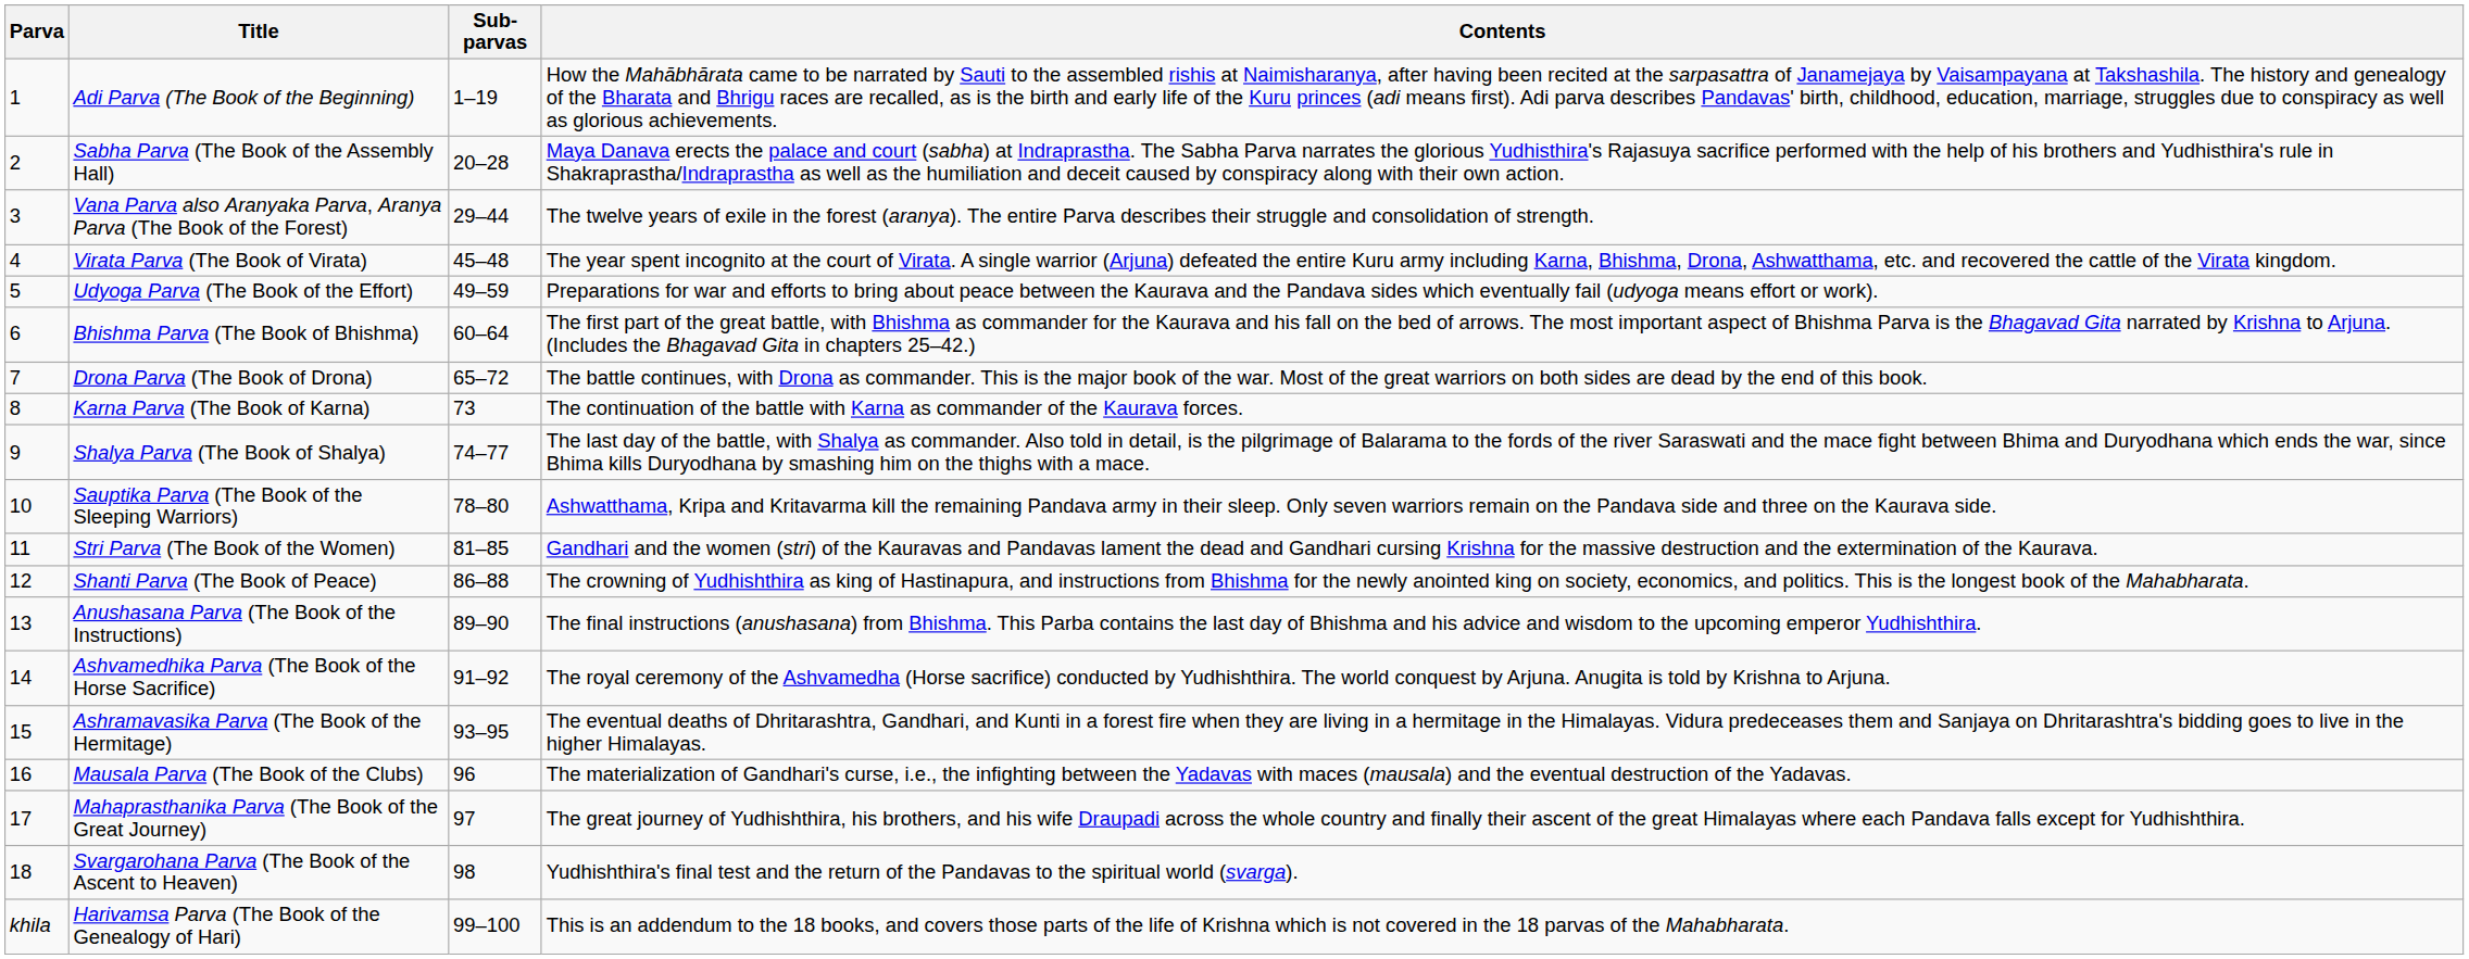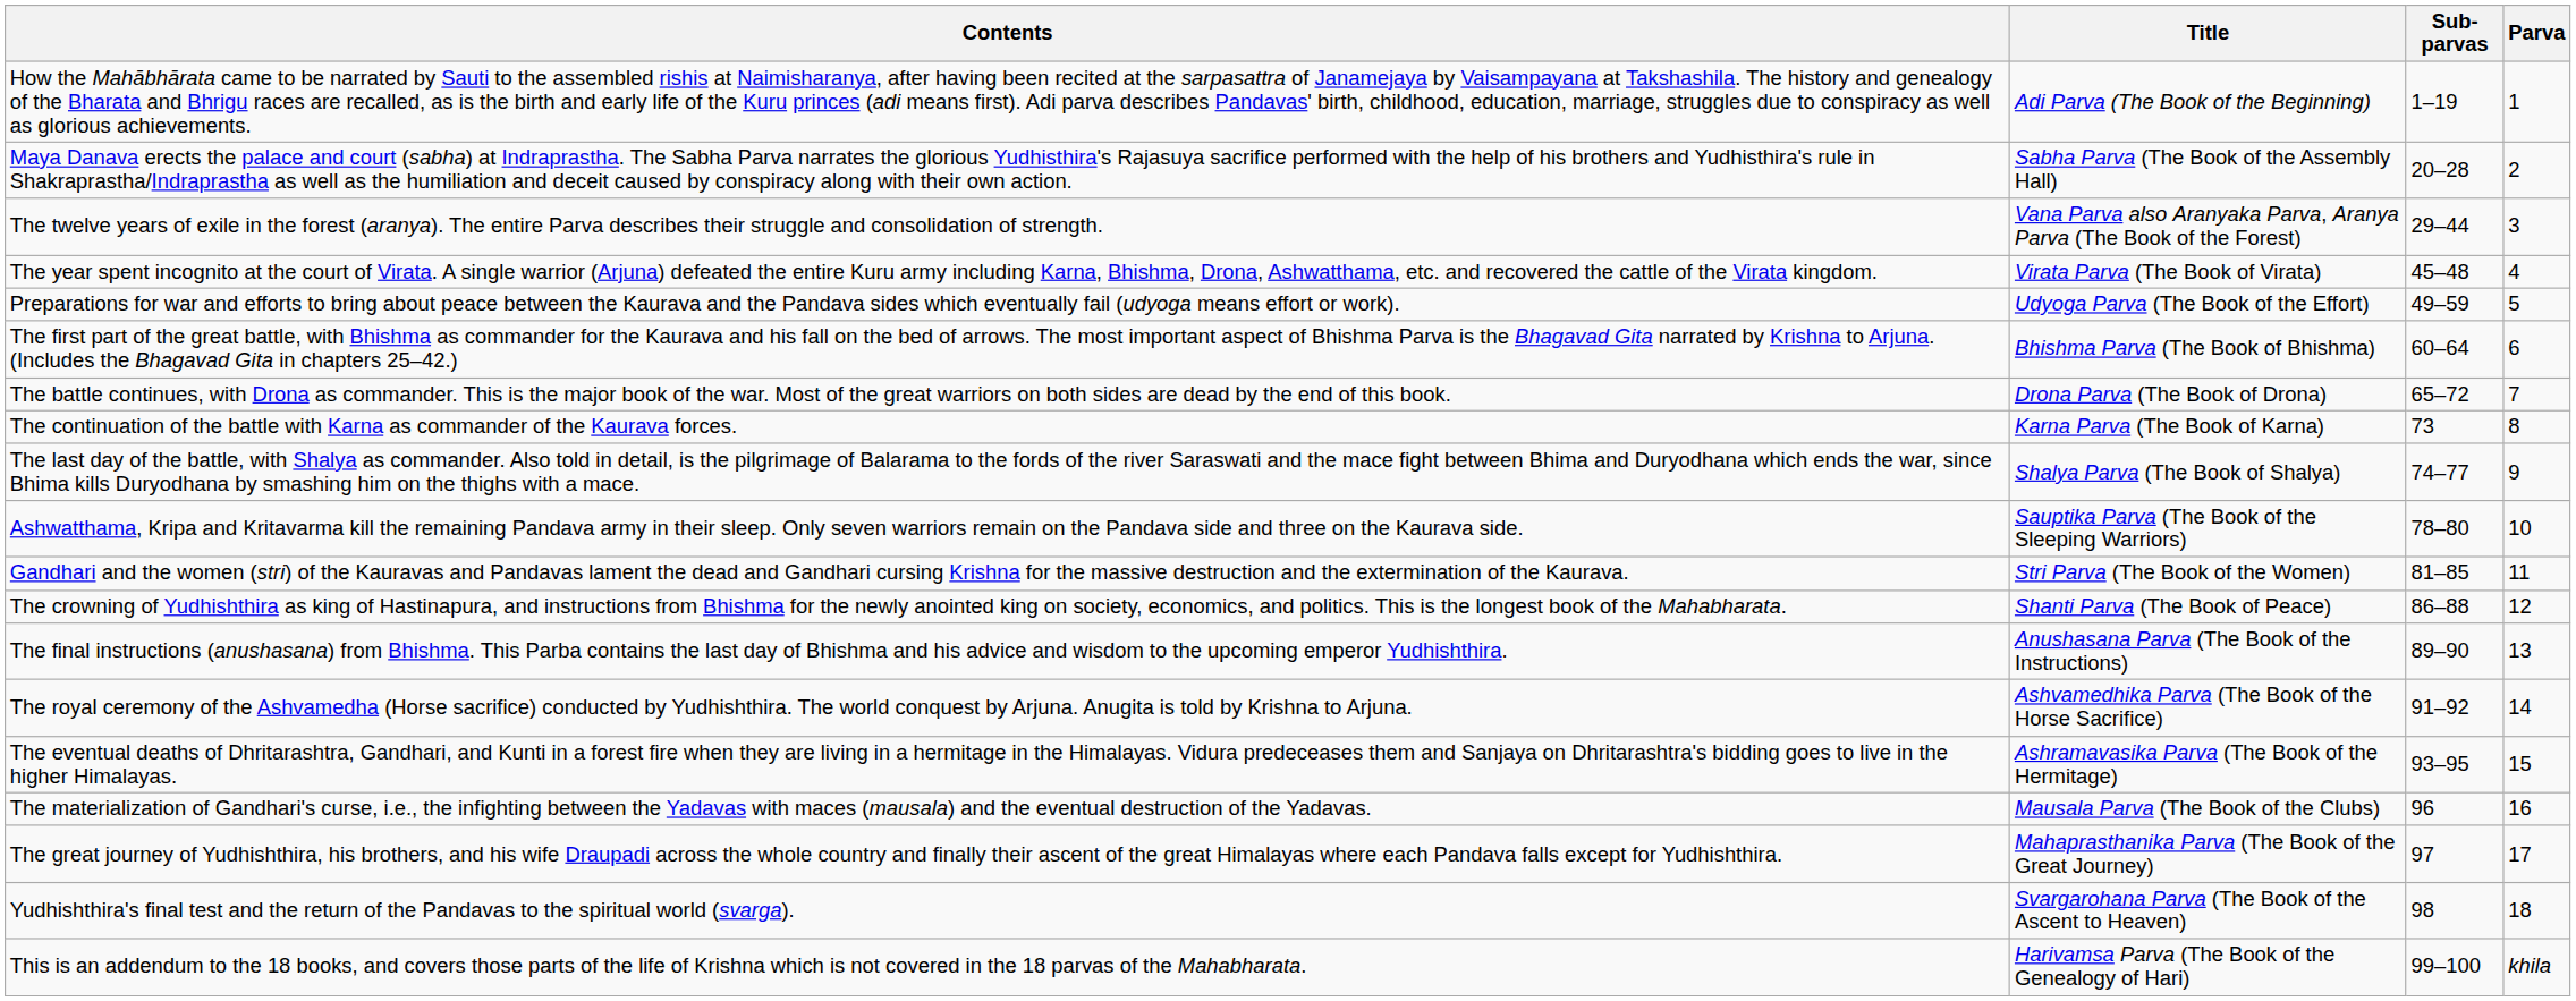columns swapped: Parva <-> Contents
